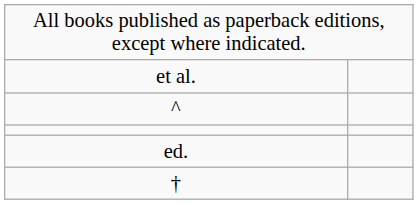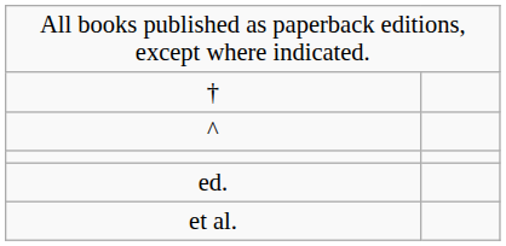rows swapped: † <-> et al.
